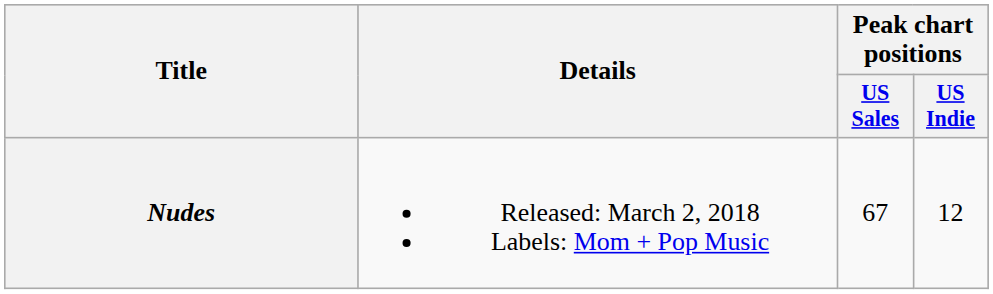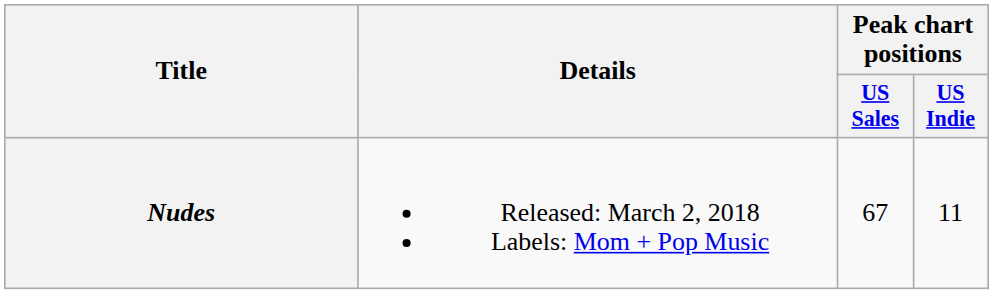Nudes | Peak chart positions / US Indie: 12 -> 11
